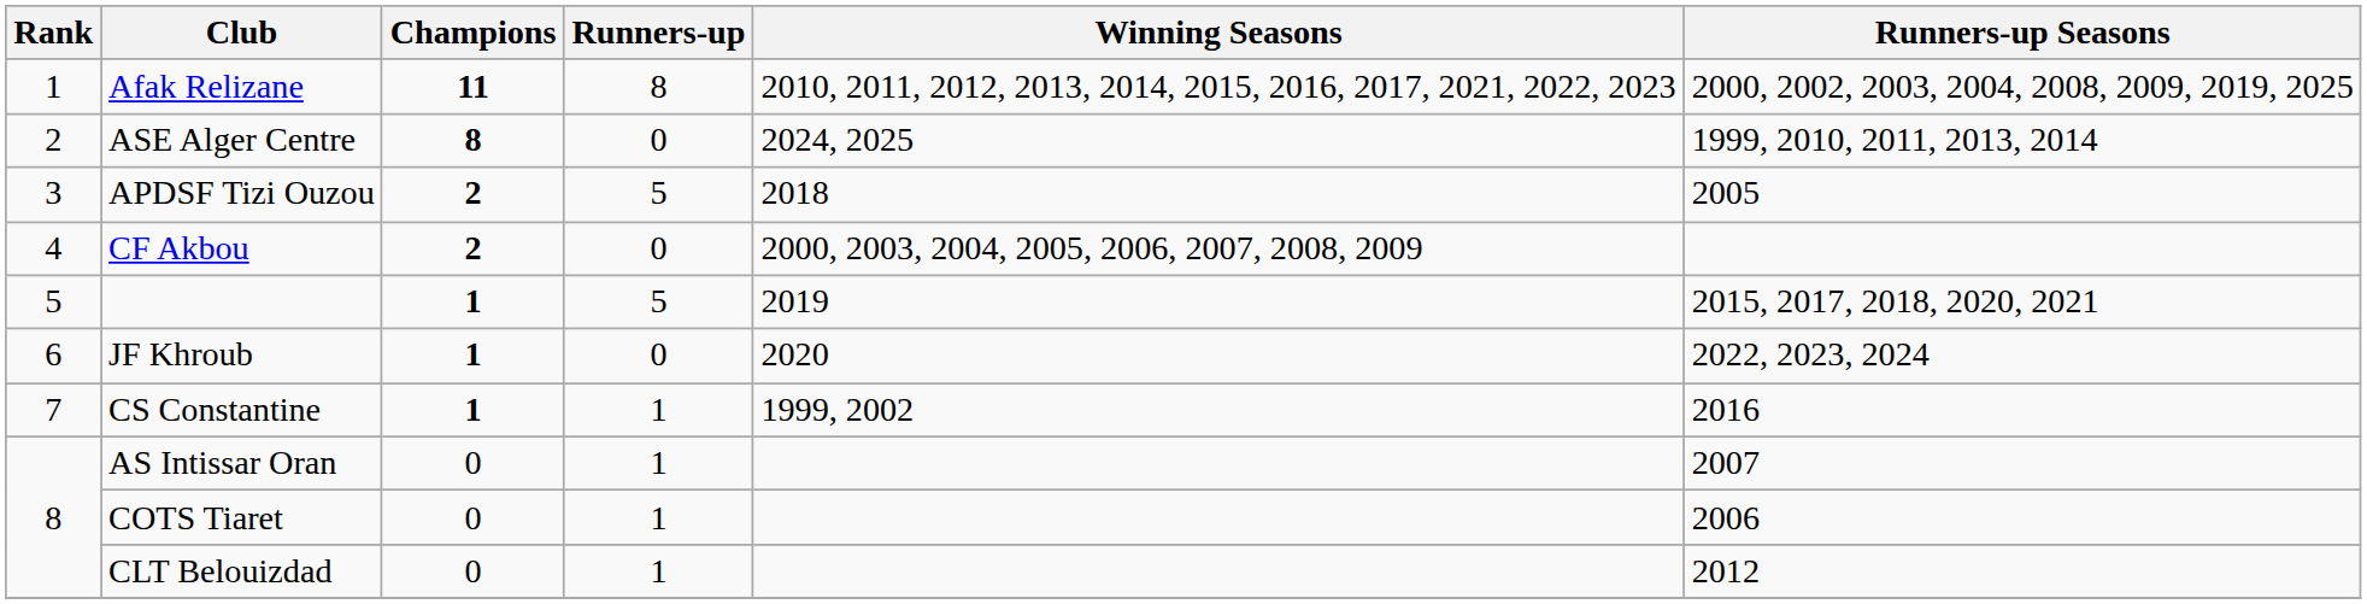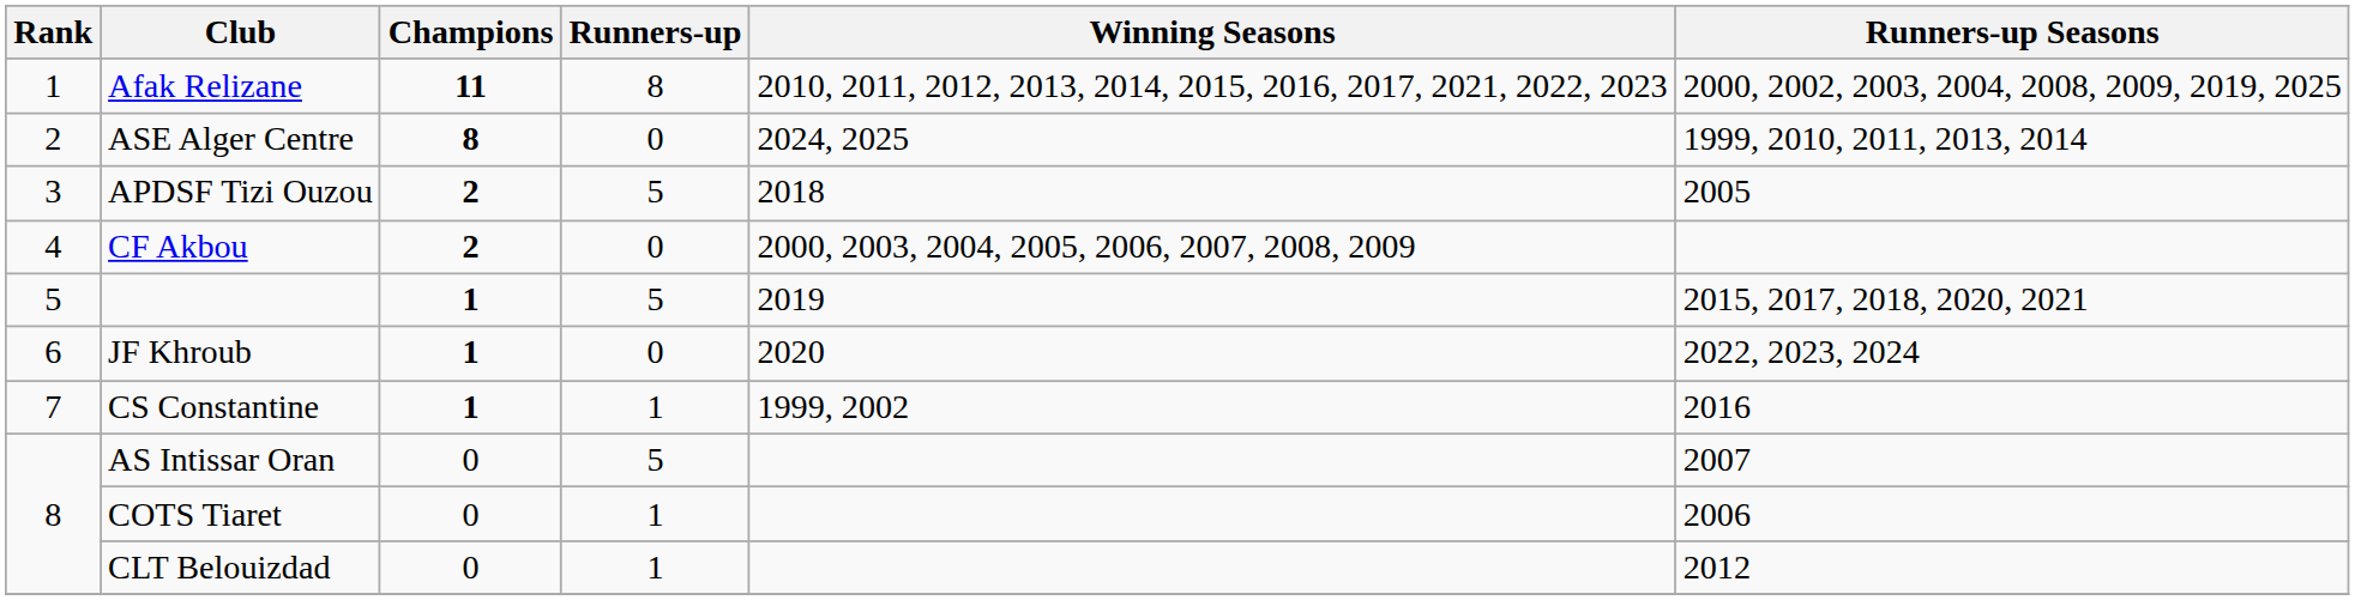AS Intissar Oran | Runners-up: 1 -> 5
